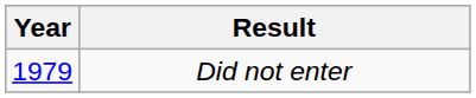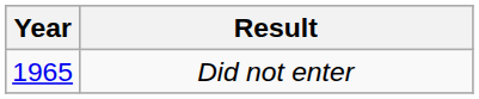Did not enter | Year: 1979 -> 1965
